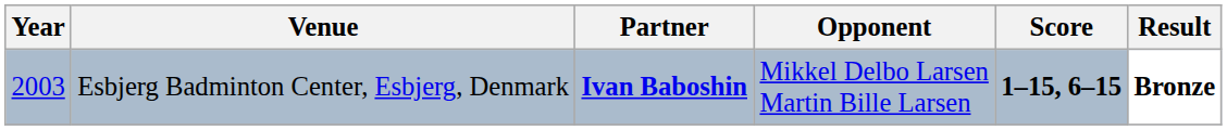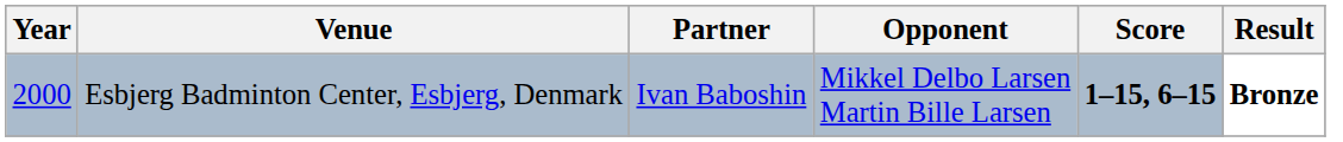Esbjerg Badminton Center, Esbjerg, Denmark | Year: 2003 -> 2000
Esbjerg Badminton Center, Esbjerg, Denmark | Partner: bold -> normal
